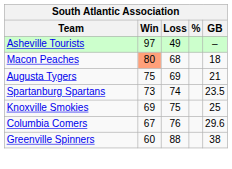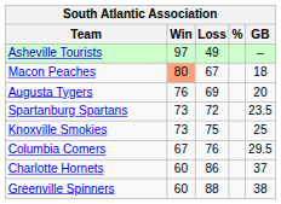Macon Peaches | Loss: 68 -> 67
Augusta Tygers | Win: 75 -> 76
Augusta Tygers | GB: 21 -> 20
Spartanburg Spartans | Loss: 74 -> 72
Knoxville Smokies | Win: 69 -> 73
Columbia Comers | GB: 29.6 -> 29.5
+ row: Charlotte Hornets | 60 | 86 | 37
